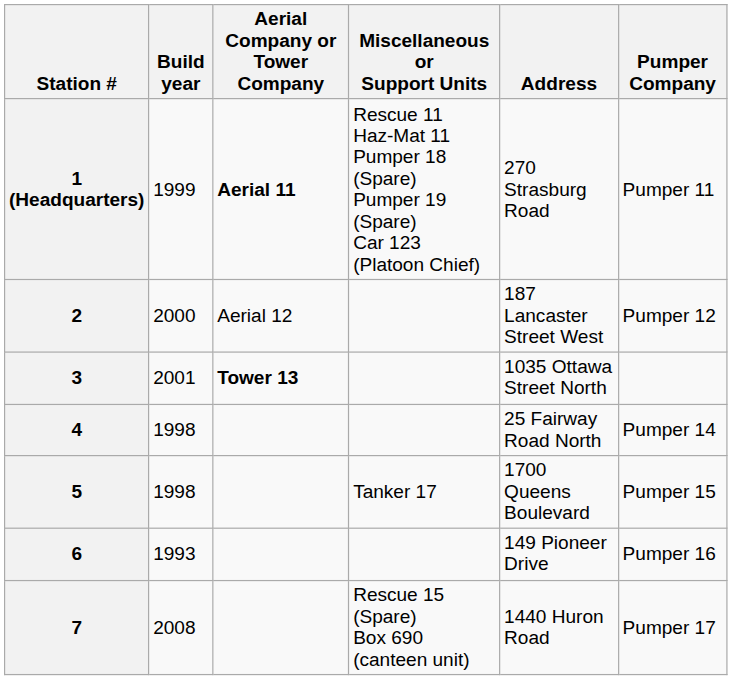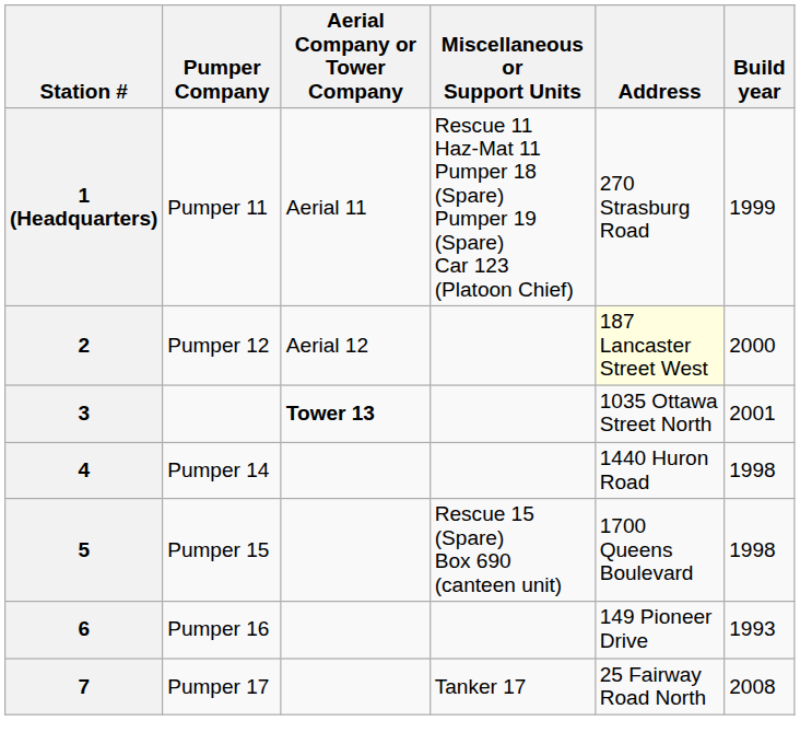columns swapped: Pumper Company <-> Build year
1 (Headquarters) | Aerial Company or Tower Company: bold -> normal
2 | Address: no background -> lightyellow background
4 | Address: 25 Fairway Road North -> 1440 Huron Road
5 | Miscellaneous or Support Units: Tanker 17 -> Rescue 15 (Spare) Box 690 (canteen unit)
7 | Miscellaneous or Support Units: Rescue 15 (Spare) Box 690 (canteen unit) -> Tanker 17
7 | Address: 1440 Huron Road -> 25 Fairway Road North
